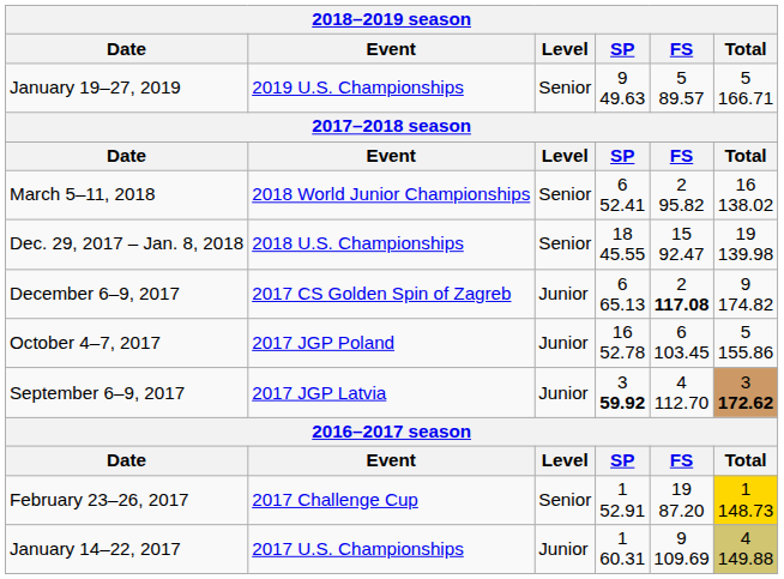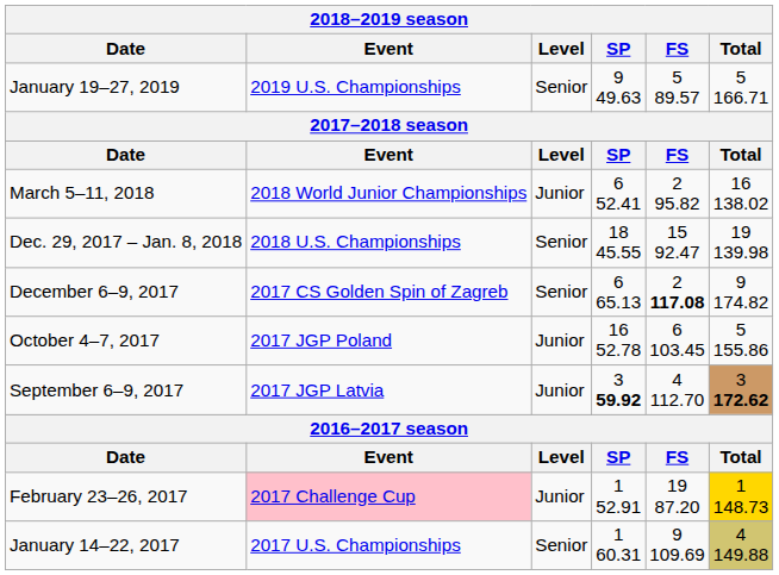March 5–11, 2018 | Level: Senior -> Junior
December 6–9, 2017 | Level: Junior -> Senior
February 23–26, 2017 | Event: no background -> pink background
February 23–26, 2017 | Level: Senior -> Junior
January 14–22, 2017 | Level: Junior -> Senior
